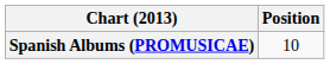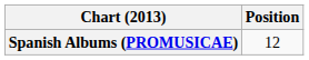Spanish Albums (PROMUSICAE) | Position: 10 -> 12
